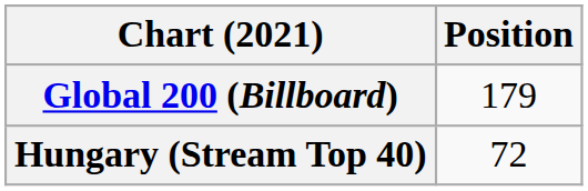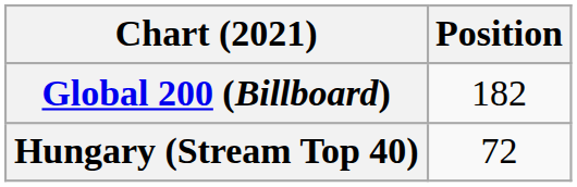Global 200 (Billboard) | Position: 179 -> 182
